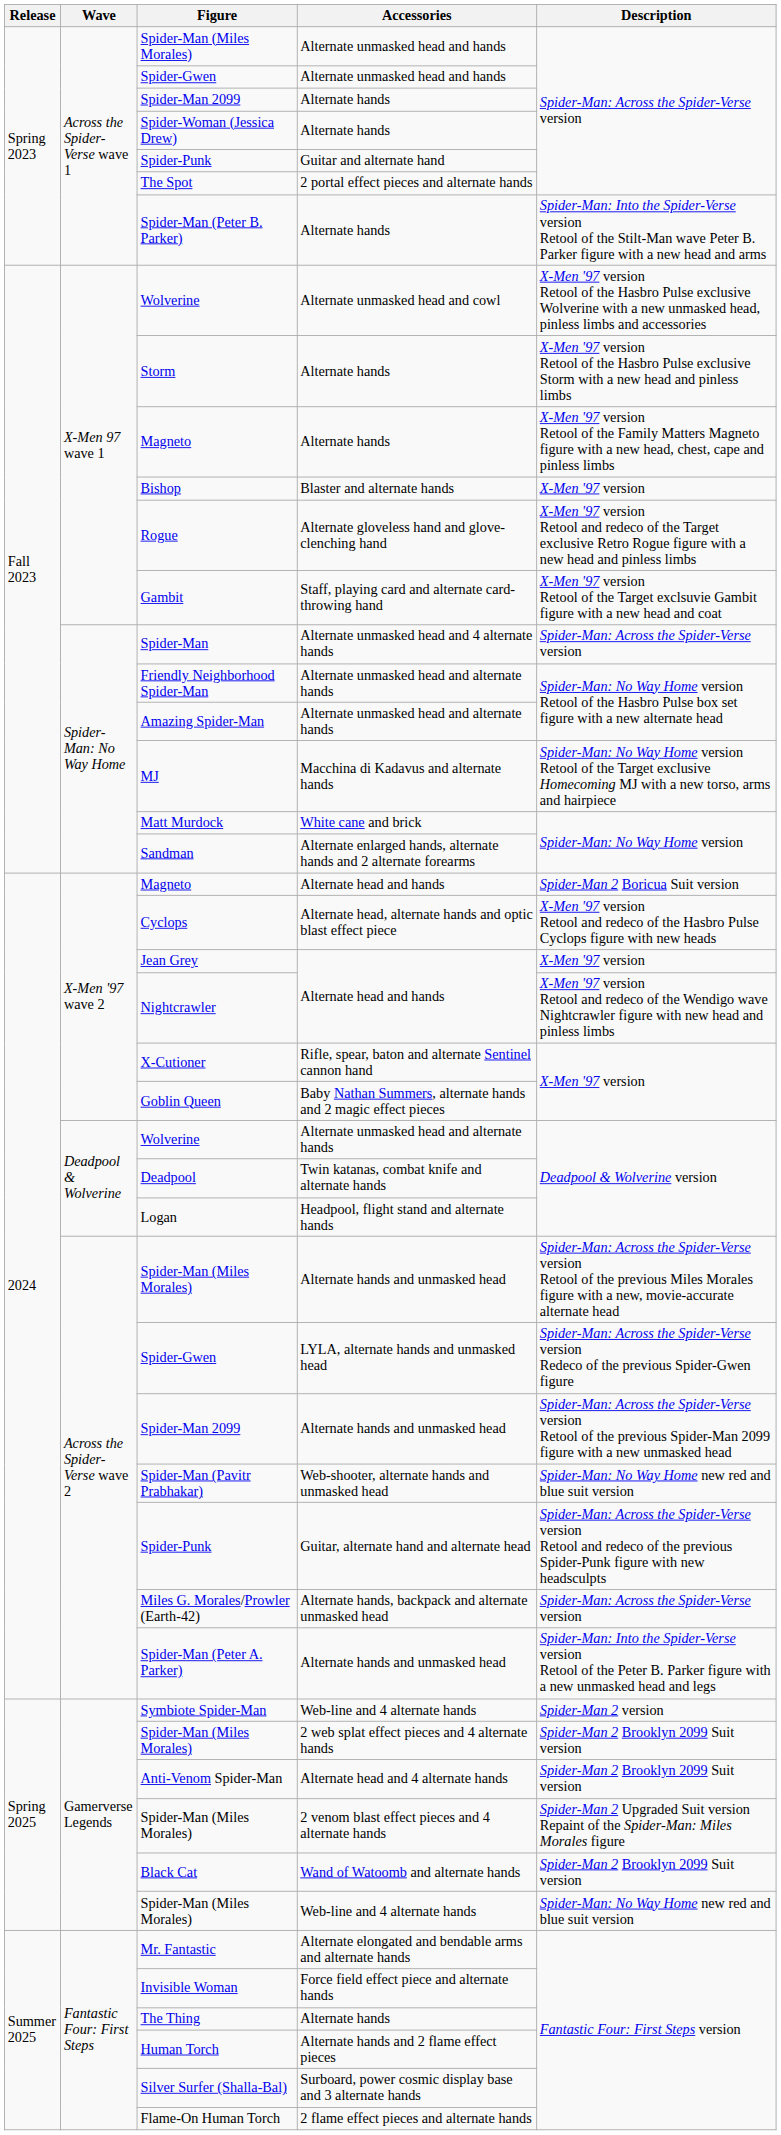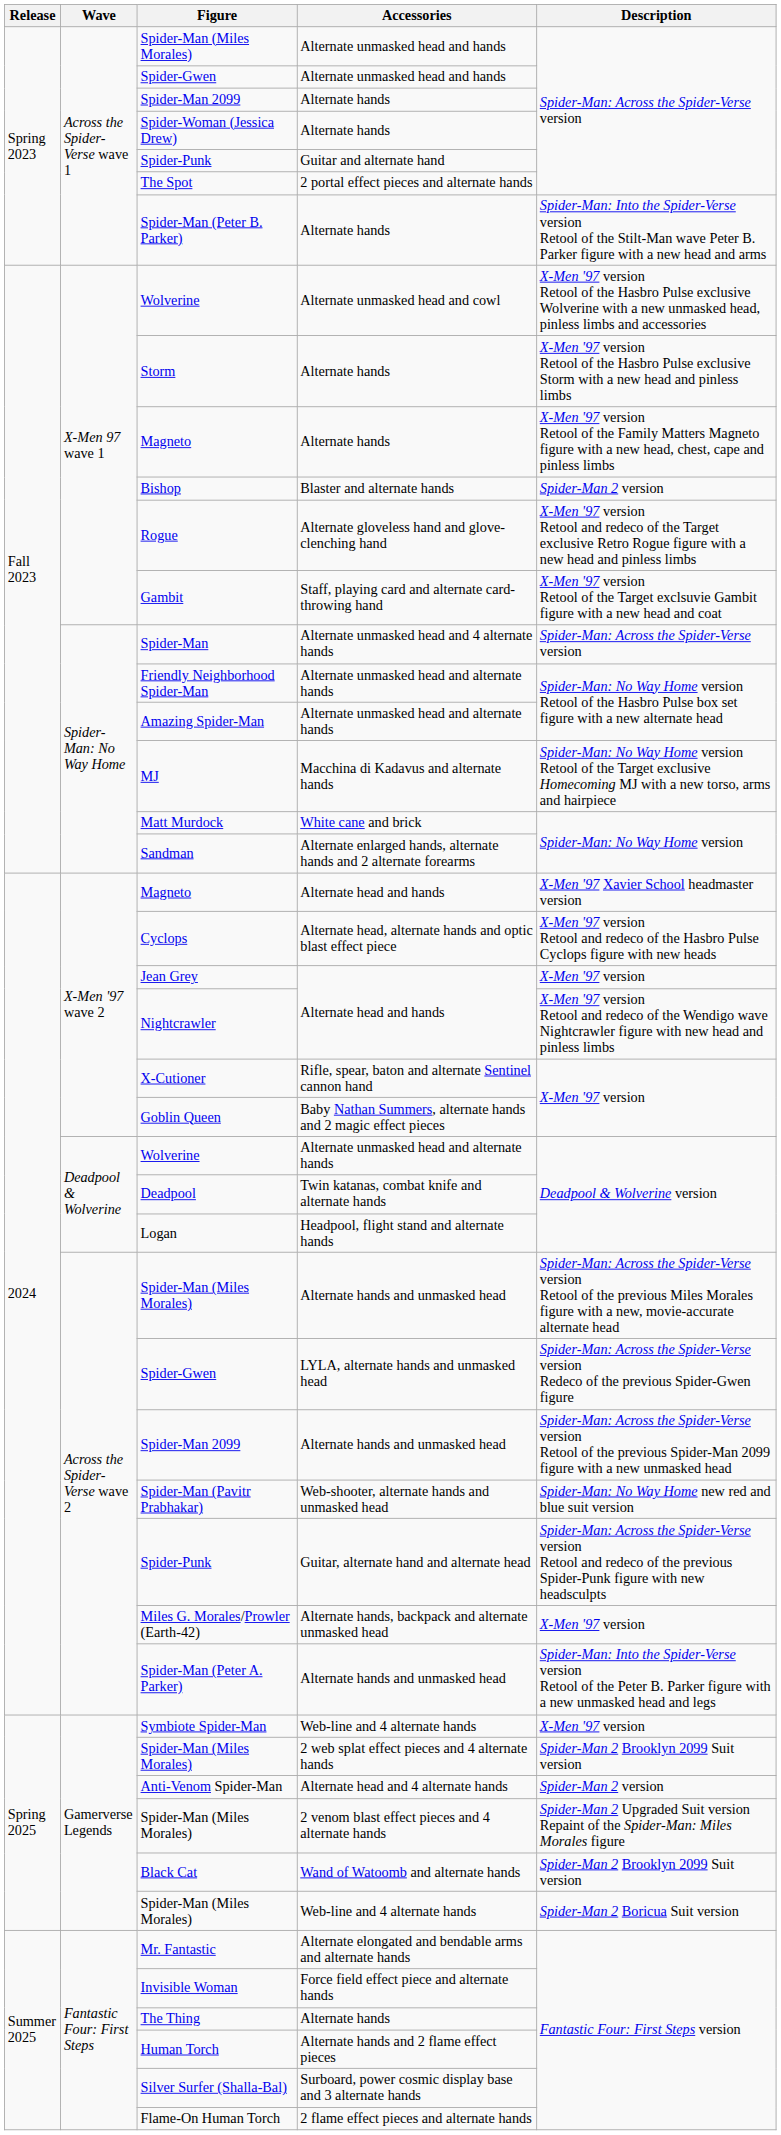Bishop | Description: X-Men '97 version -> Spider-Man 2 version
Magneto / Alternate head and hands | Description: Spider-Man 2 Boricua Suit version -> X-Men '97 Xavier School headmaster version
Miles G. Morales/Prowler (Earth-42) | Description: Spider-Man: Across the Spider-Verse version -> X-Men '97 version
Symbiote Spider-Man | Description: Spider-Man 2 version -> X-Men '97 version
Anti-Venom Spider-Man | Description: Spider-Man 2 Brooklyn 2099 Suit version -> Spider-Man 2 version
Spider-Man (Miles Morales) / Web-line and 4 alternate hands | Description: Spider-Man: No Way Home new red and blue suit version -> Spider-Man 2 Boricua Suit version
